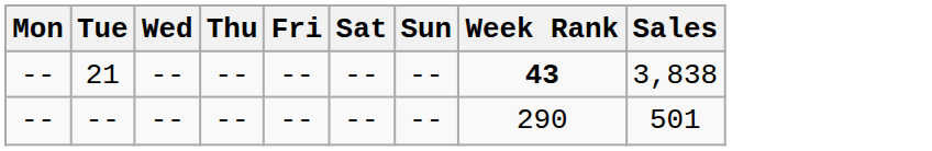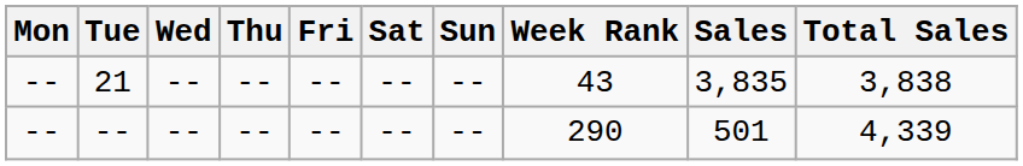+ column: Total Sales | 3,838 | 4,339
21 | Week Rank: bold -> normal
21 | Sales: 3,838 -> 3,835
